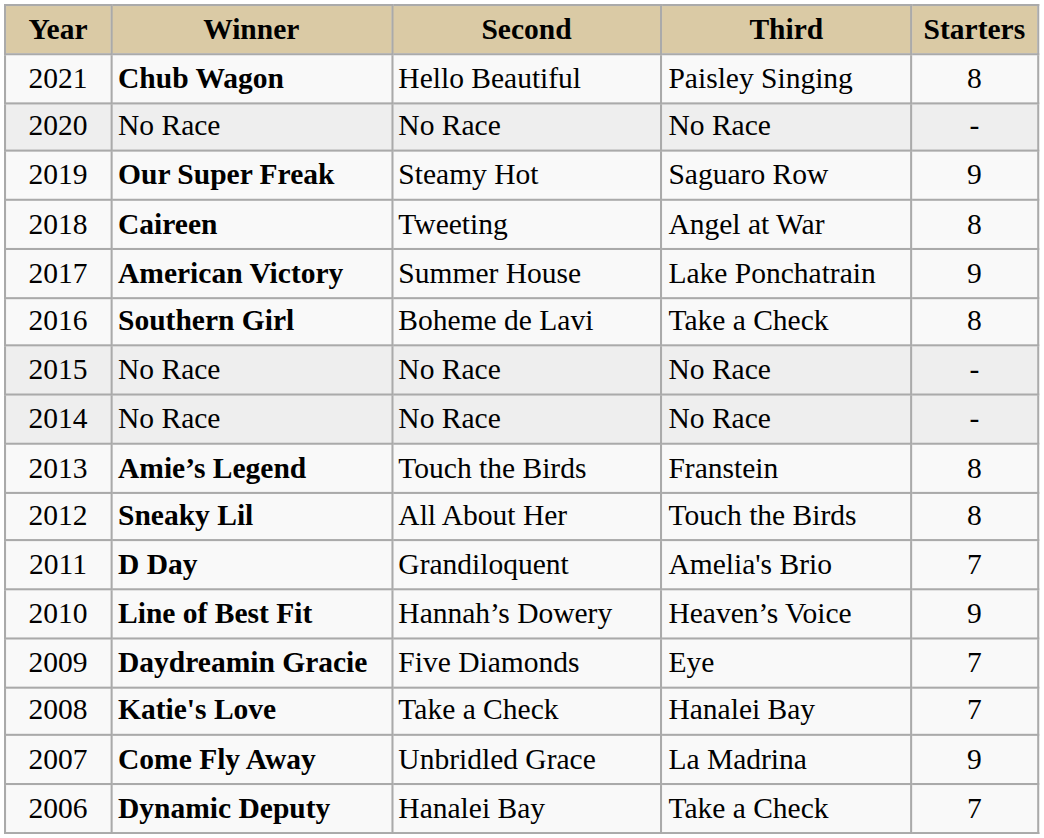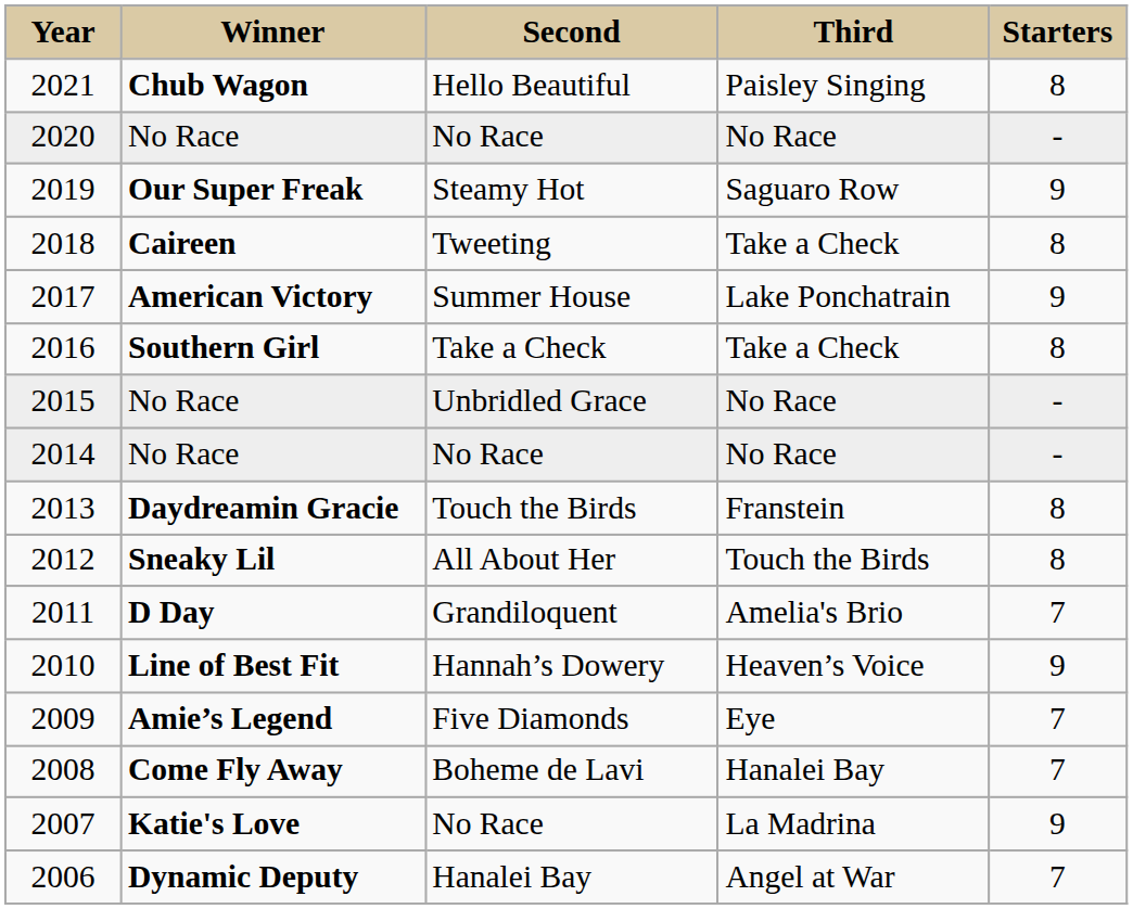2018 | column 4: Angel at War -> Take a Check
2016 | column 3: Boheme de Lavi -> Take a Check
2015 | column 3: No Race -> Unbridled Grace
2013 | column 2: Amie’s Legend -> Daydreamin Gracie
2009 | column 2: Daydreamin Gracie -> Amie’s Legend
2008 | column 2: Katie's Love -> Come Fly Away
2008 | column 3: Take a Check -> Boheme de Lavi
2007 | column 2: Come Fly Away -> Katie's Love
2007 | column 3: Unbridled Grace -> No Race
2006 | column 4: Take a Check -> Angel at War
